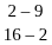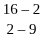rows swapped: 2 – 9 <-> 16 – 2
